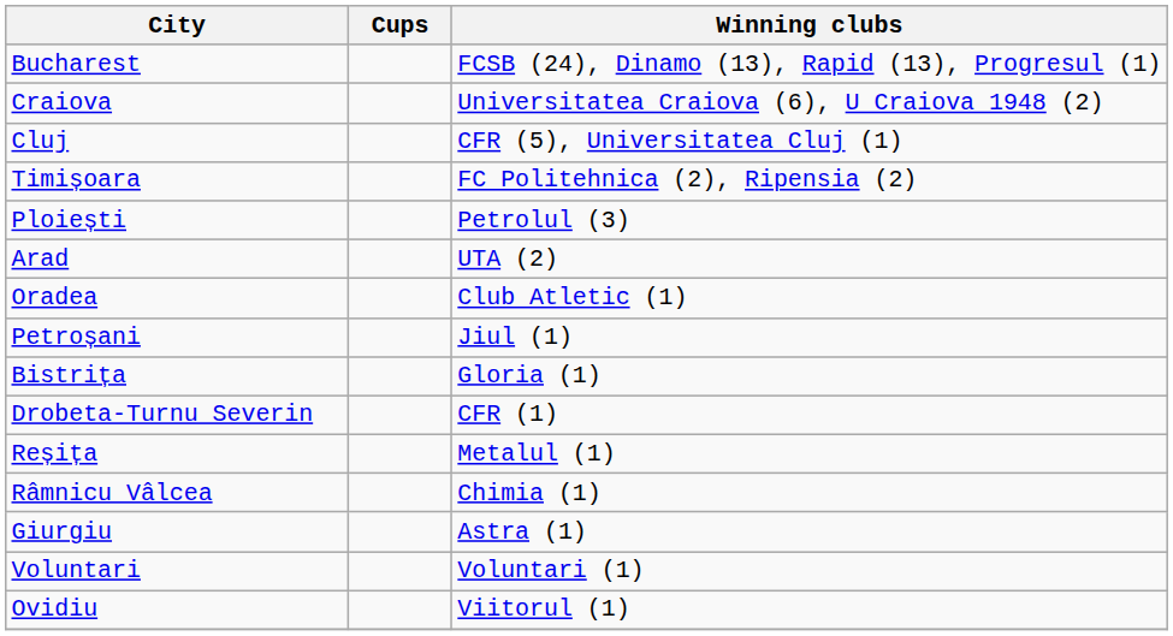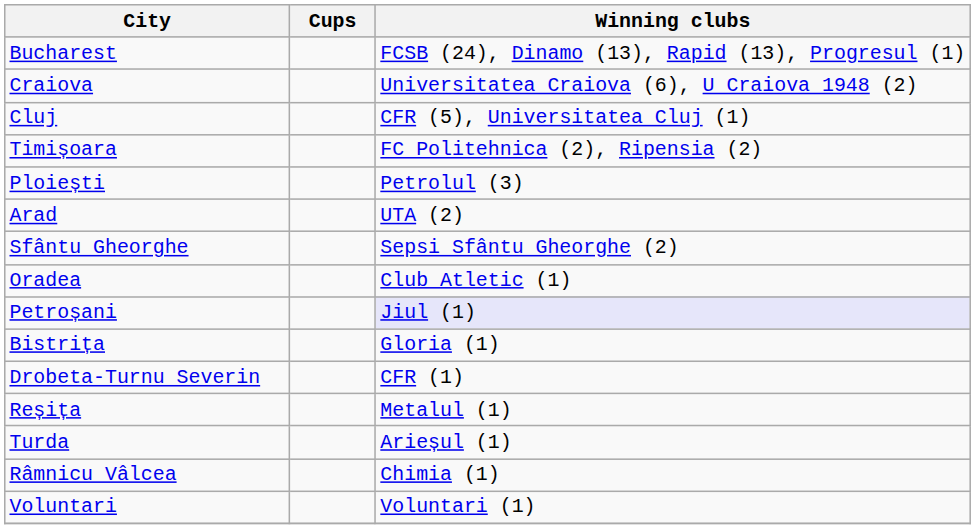+ row: Sfântu Gheorghe | Sepsi Sfântu Gheorghe (2)
Petroșani | Winning clubs: no background -> lavender background
+ row: Turda | Arieșul (1)
- row: Giurgiu | Astra (1)
- row: Ovidiu | Viitorul (1)
